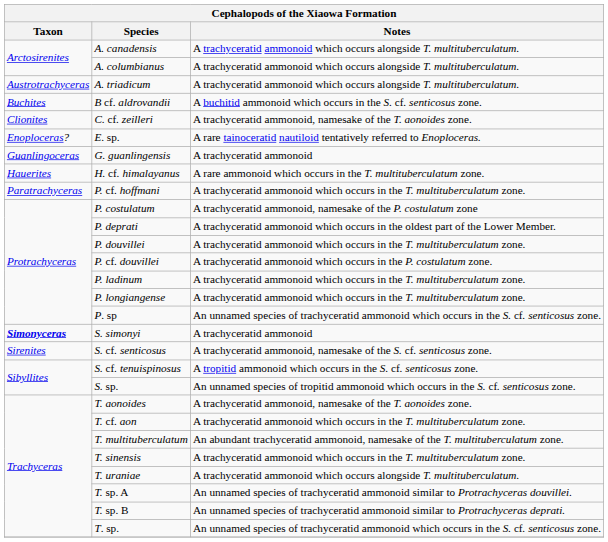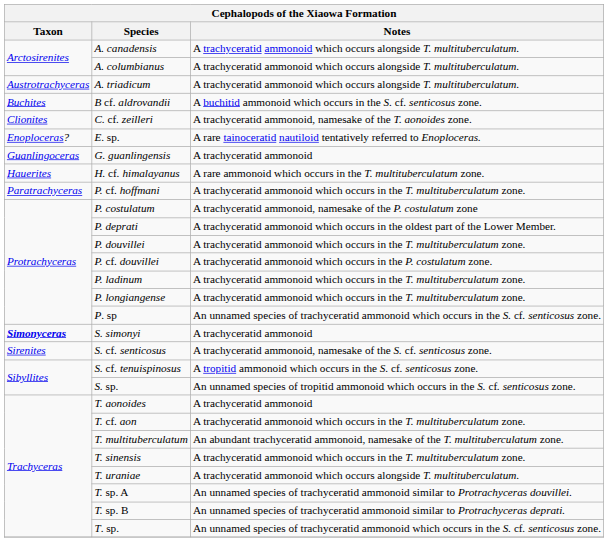T. aonoides | Notes: A trachyceratid ammonoid, namesake of the T. aonoides zone. -> A trachyceratid ammonoid
